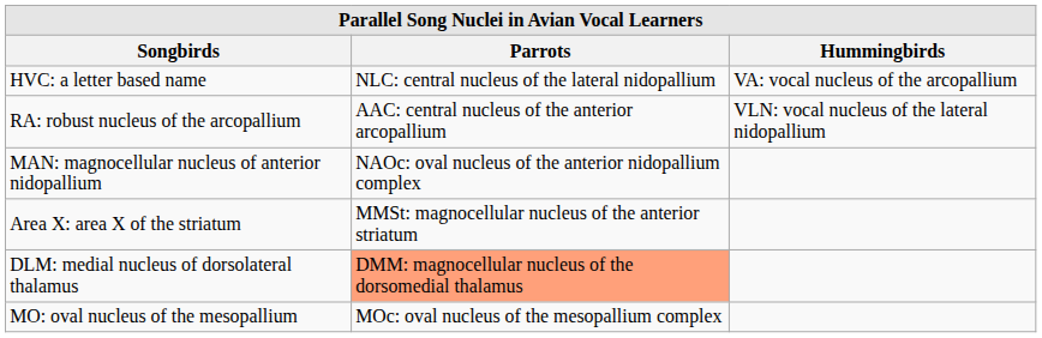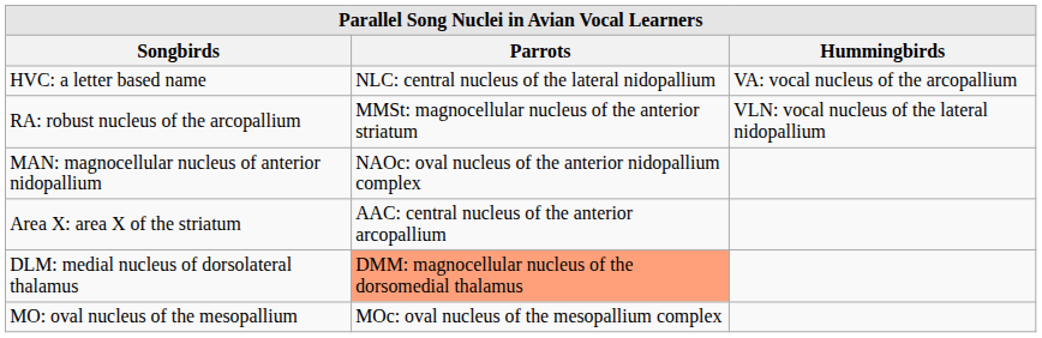RA: robust nucleus of the arcopallium | Parrots: AAC: central nucleus of the anterior arcopallium -> MMSt: magnocellular nucleus of the anterior striatum
Area X: area X of the striatum | Parrots: MMSt: magnocellular nucleus of the anterior striatum -> AAC: central nucleus of the anterior arcopallium
